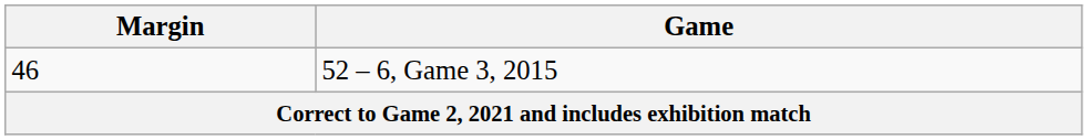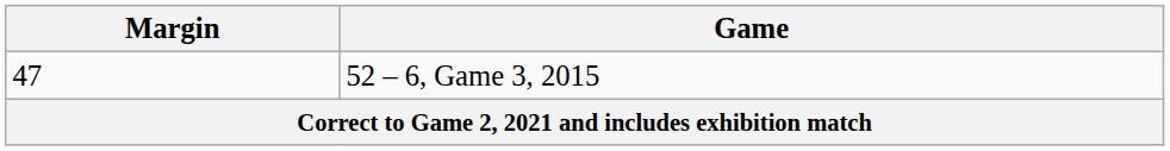52 – 6, Game 3, 2015 | Margin: 46 -> 47
